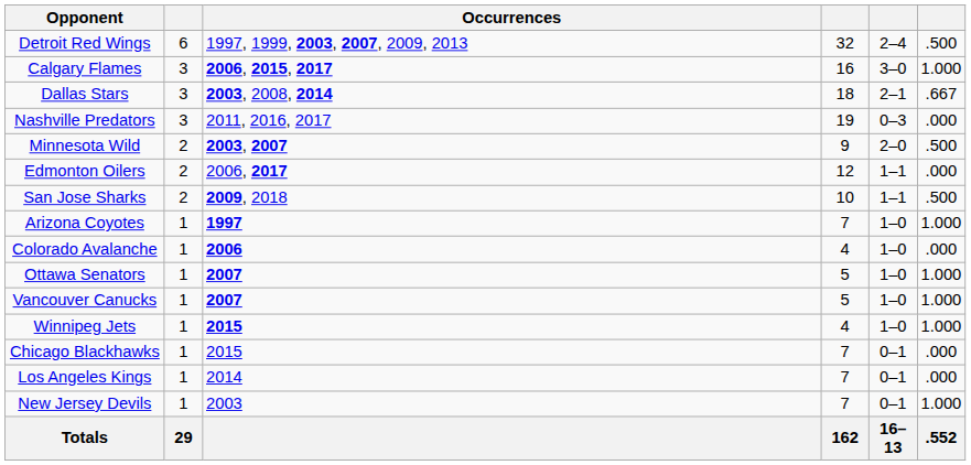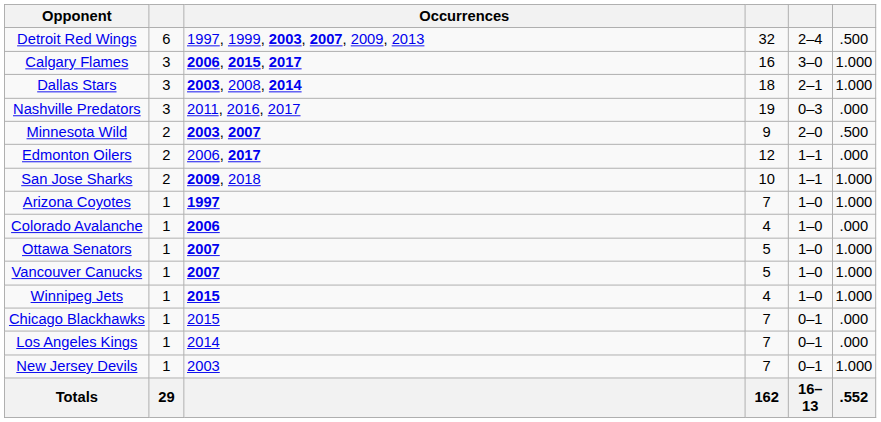Dallas Stars | column 6: .667 -> 1.000
San Jose Sharks | column 6: .500 -> 1.000
